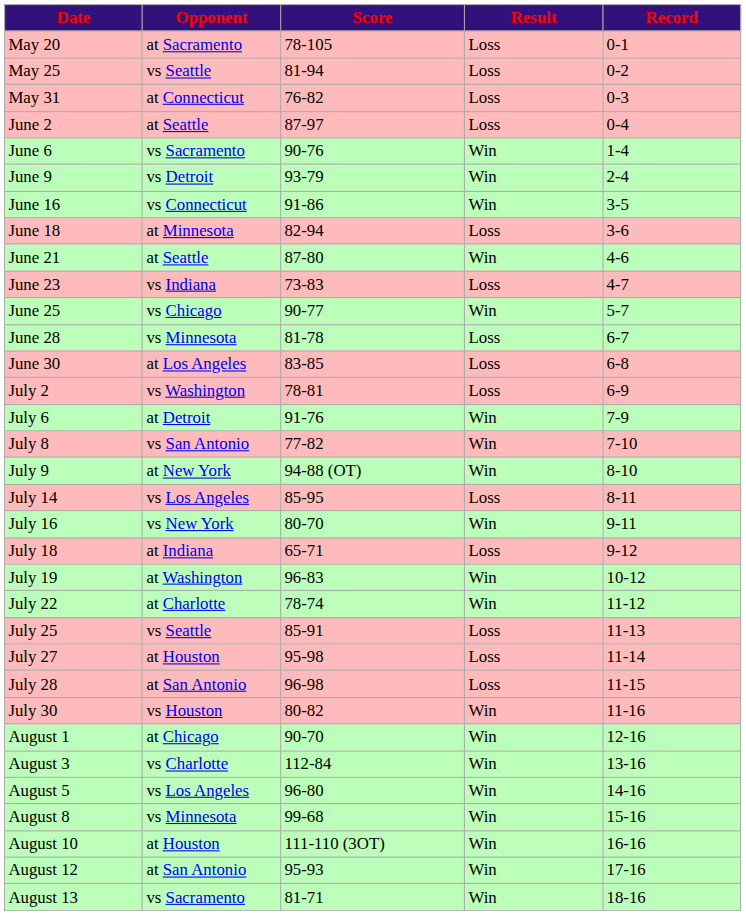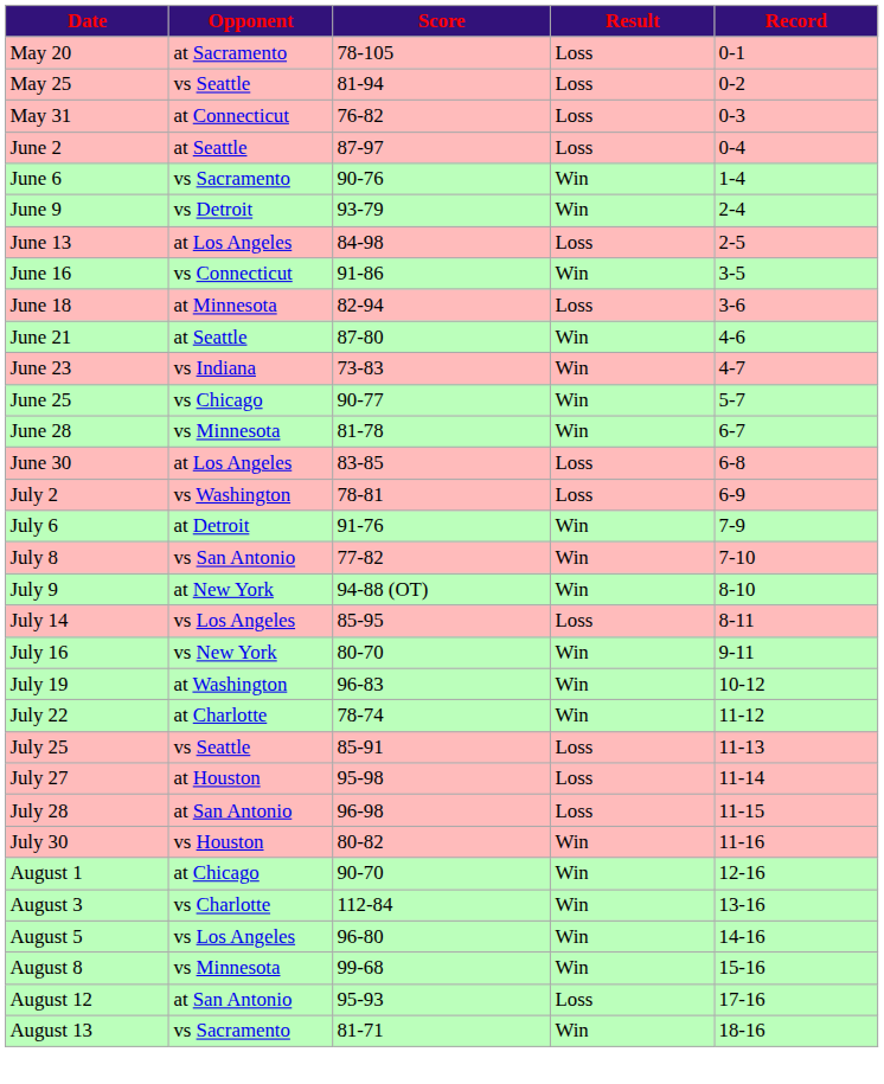+ row: June 13 | at Los Angeles | 84-98 | Loss | 2-5
June 23 | Result: Loss -> Win
June 28 | Result: Loss -> Win
- row: July 18 | at Indiana | 65-71 | Loss | 9-12
- row: August 10 | at Houston | 111-110 (3OT) | Win | 16-16
August 12 | Result: Win -> Loss
